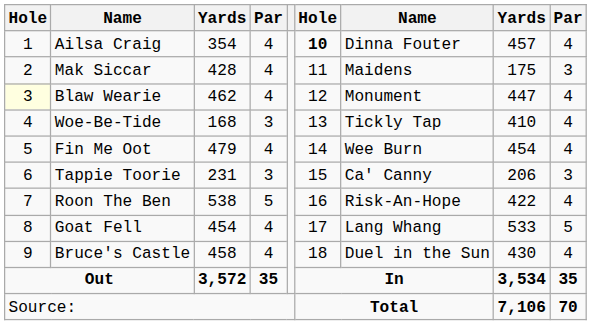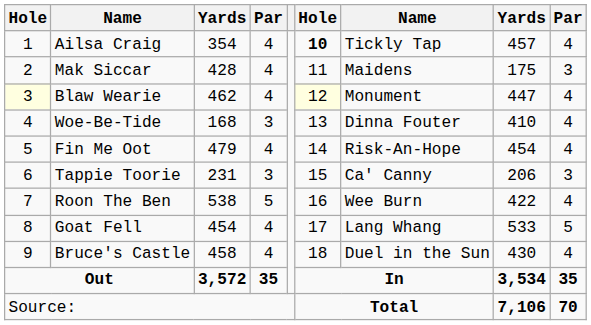Ailsa Craig | column 7: Dinna Fouter -> Tickly Tap
Blaw Wearie | column 6: no background -> lightyellow background
Woe-Be-Tide | column 7: Tickly Tap -> Dinna Fouter
Fin Me Oot | column 7: Wee Burn -> Risk-An-Hope
Roon The Ben | column 7: Risk-An-Hope -> Wee Burn
